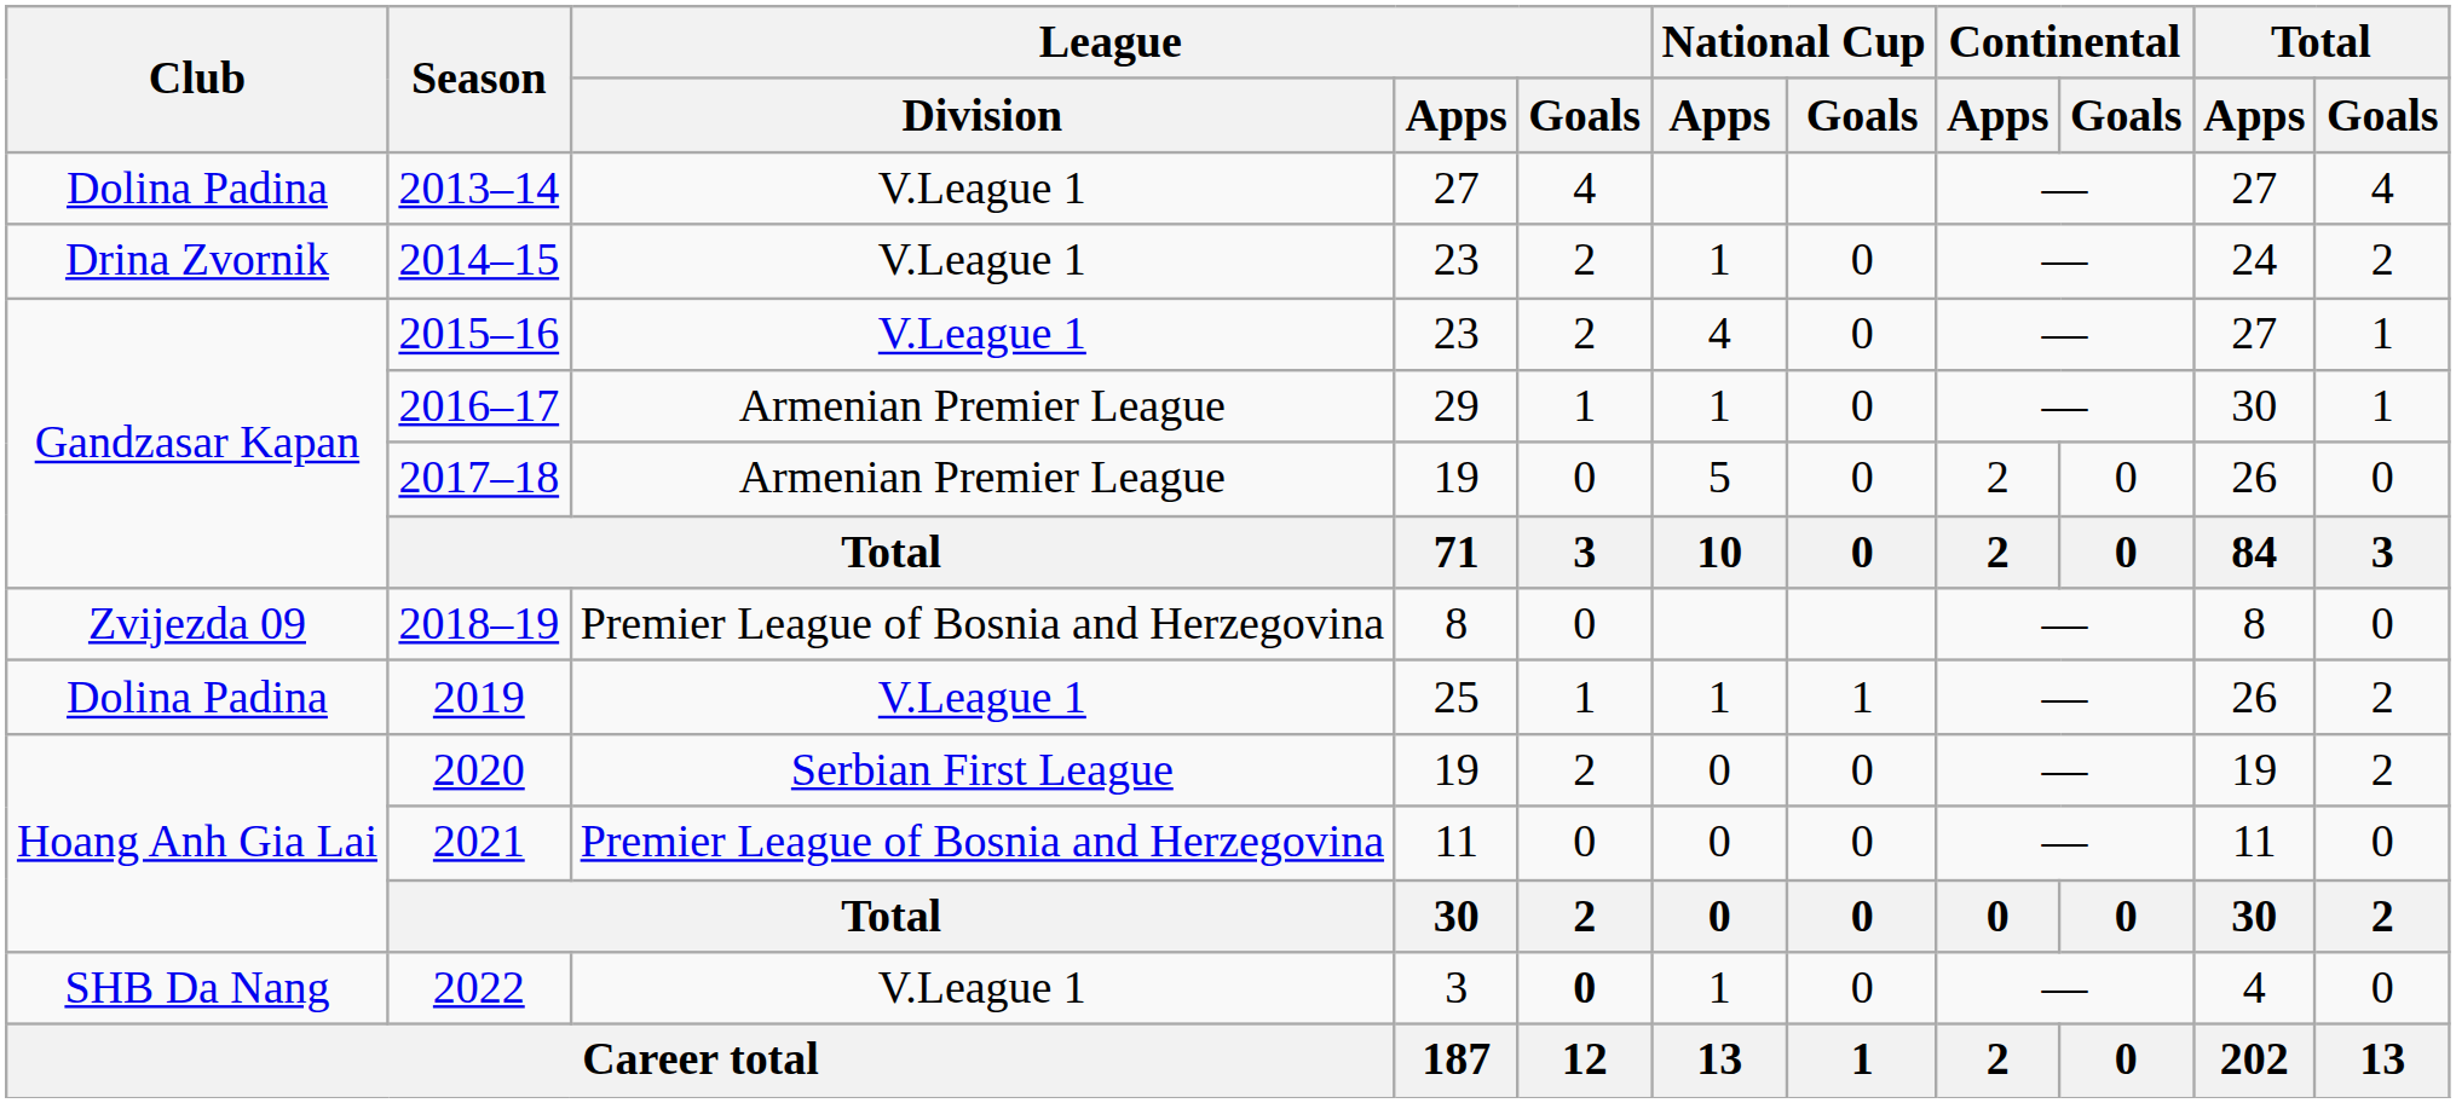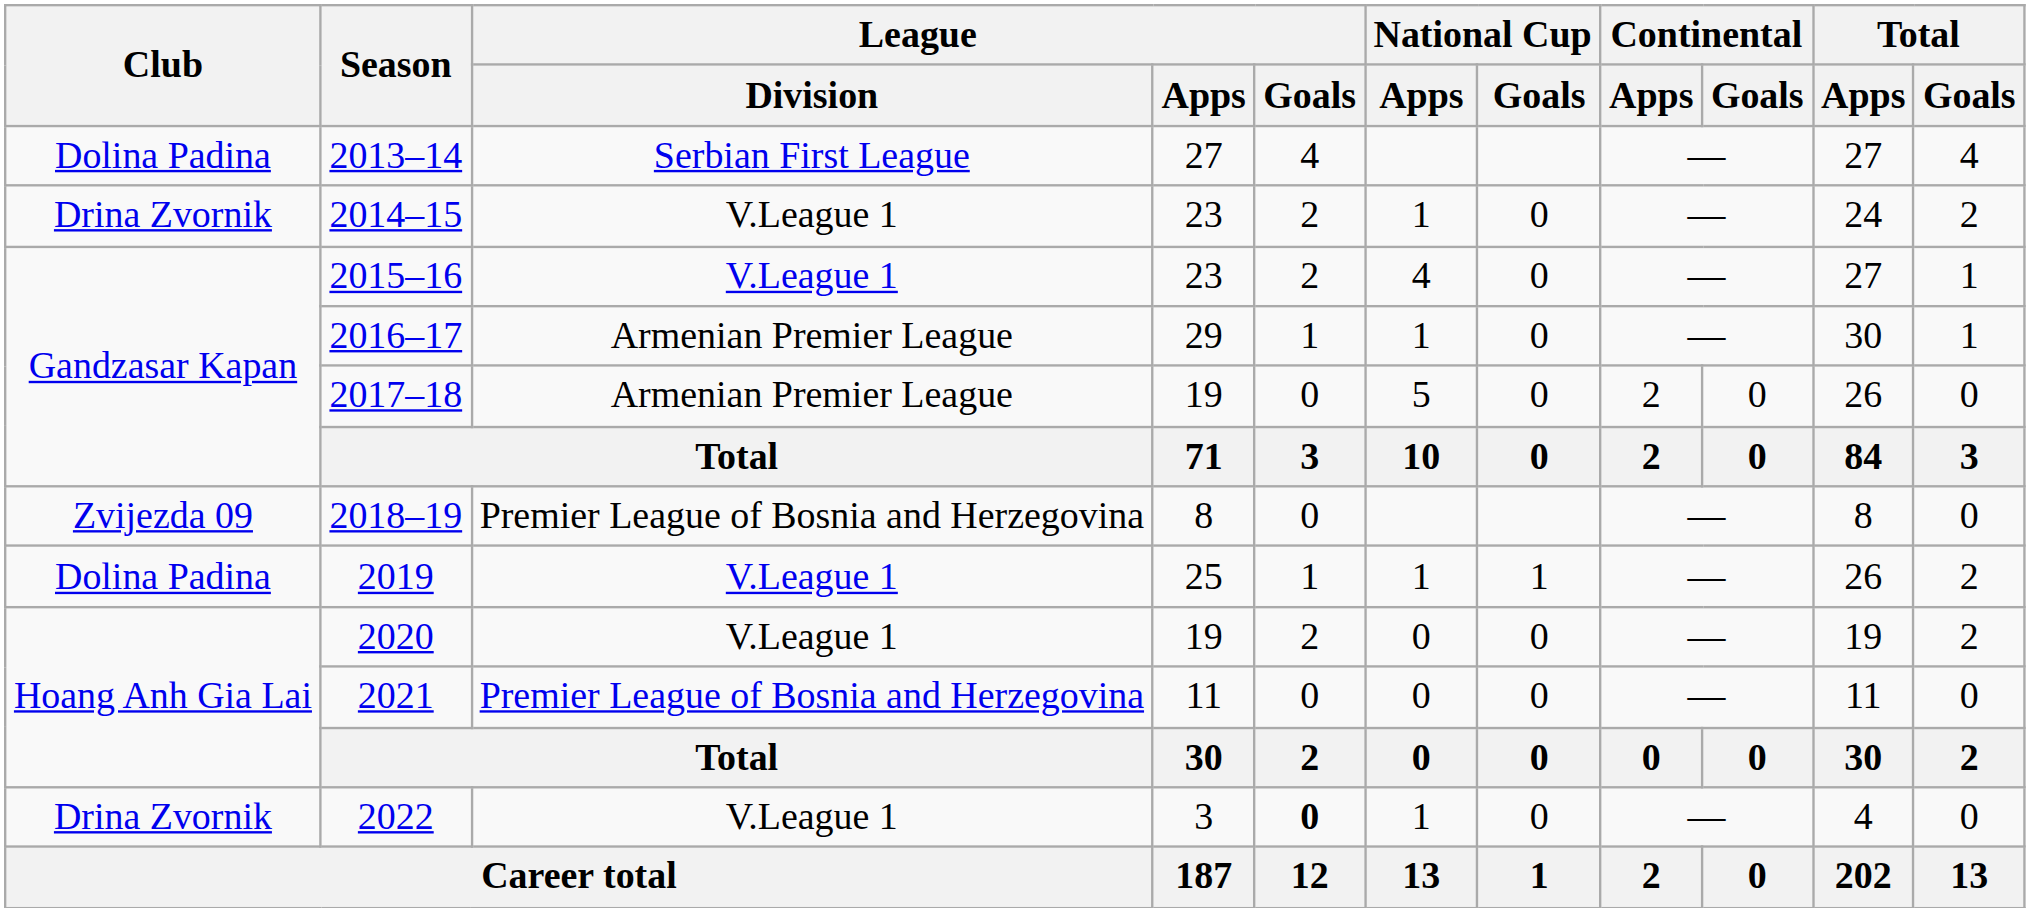2013–14 | League / Division: V.League 1 -> Serbian First League
2020 | League / Division: Serbian First League -> V.League 1
2022 | Club: SHB Da Nang -> Drina Zvornik
